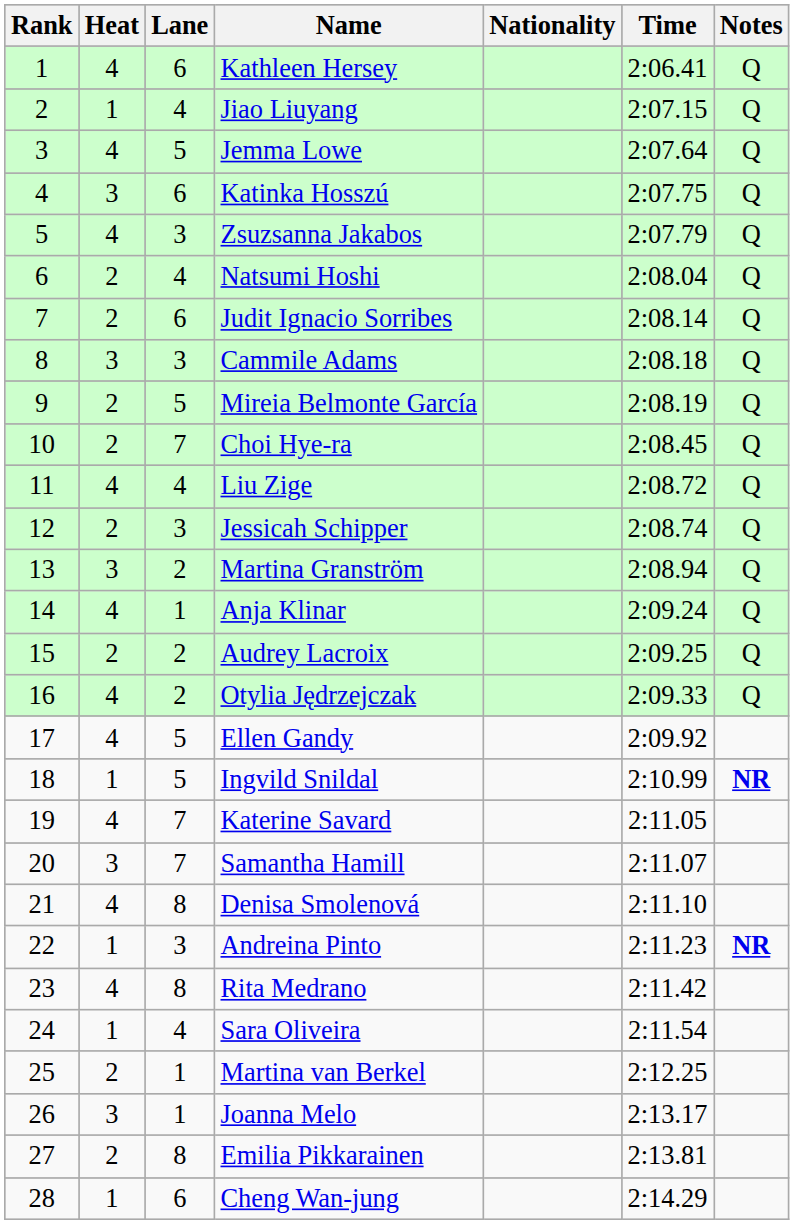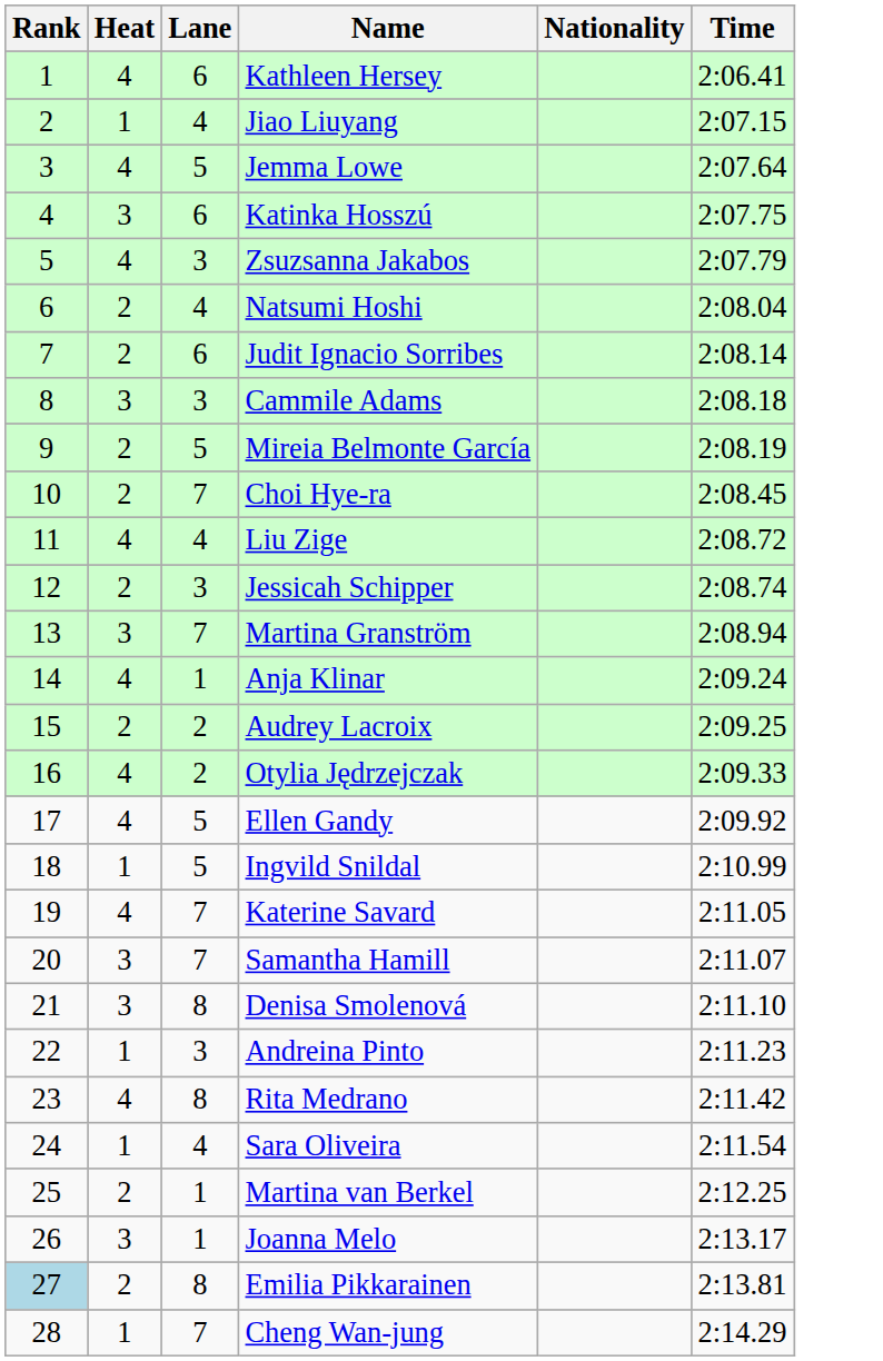- column: Notes | Q | Q | Q | Q | Q | Q | Q | Q | Q | Q | Q | Q | Q | Q | Q | Q | NR | NR
Martina Granström | Lane: 2 -> 7
Denisa Smolenová | Heat: 4 -> 3
Emilia Pikkarainen | Rank: no background -> lightblue background
Cheng Wan-jung | Lane: 6 -> 7
